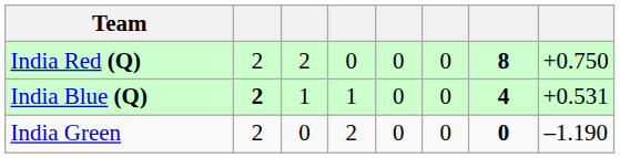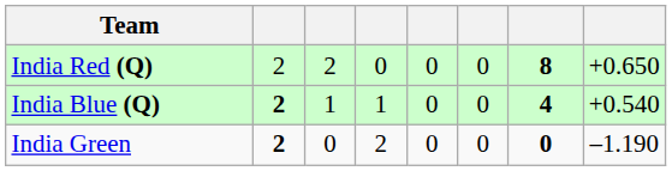India Red (Q) | column 8: +0.750 -> +0.650
India Blue (Q) | column 8: +0.531 -> +0.540
India Green | column 2: normal -> bold
